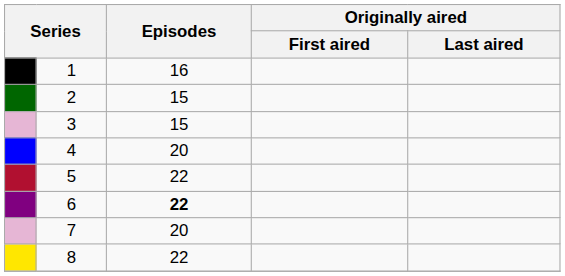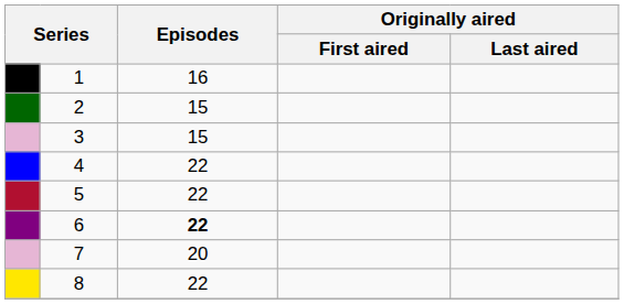4 | Episodes: 20 -> 22
